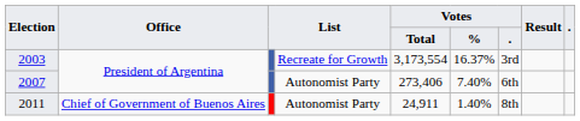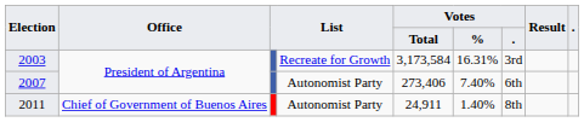2003 | Votes / Total: 3,173,554 -> 3,173,584
2003 | Votes / %: 16.37% -> 16.31%
